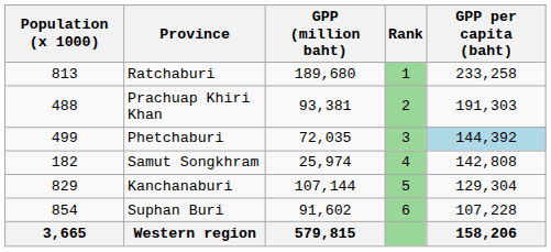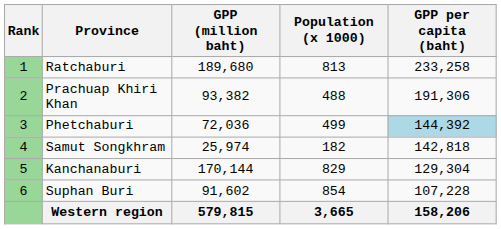columns swapped: Rank <-> Population (x 1000)
Prachuap Khiri Khan | GPP (million baht): 93,381 -> 93,382
Prachuap Khiri Khan | GPP per capita (baht): 191,303 -> 191,306
Phetchaburi | GPP (million baht): 72,035 -> 72,036
Samut Songkhram | GPP per capita (baht): 142,808 -> 142,818
Kanchanaburi | GPP (million baht): 107,144 -> 170,144
